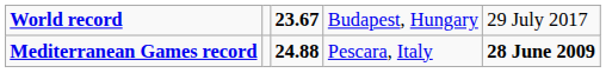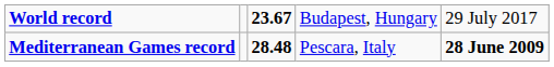Mediterranean Games record | column 3: 24.88 -> 28.48
